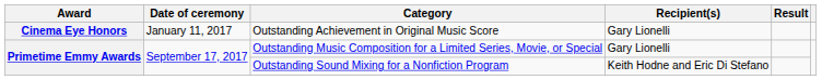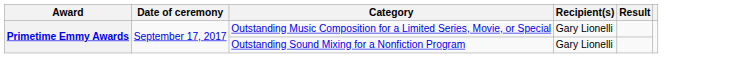- row: Cinema Eye Honors | January 11, 2017 | Outstanding Achievement in Original Music Score | Gary Lionelli
Outstanding Sound Mixing for a Nonfiction Program | Recipient(s): Keith Hodne and Eric Di Stefano -> Gary Lionelli
